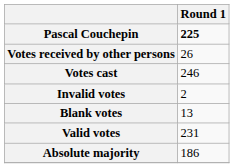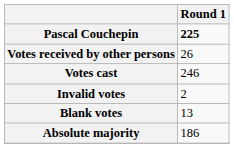- row: Valid votes | 231
